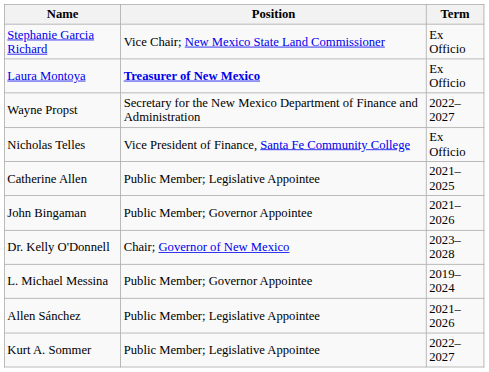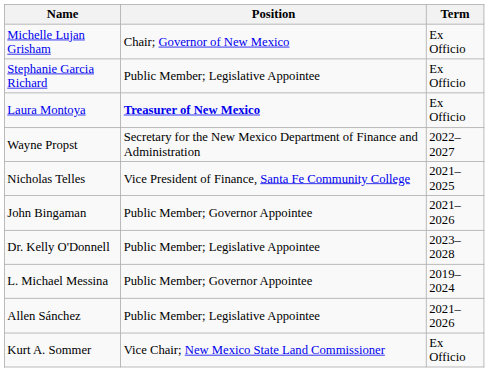+ row: Michelle Lujan Grisham | Chair; Governor of New Mexico | Ex Officio
Stephanie Garcia Richard | Position: Vice Chair; New Mexico State Land Commissioner -> Public Member; Legislative Appointee
Nicholas Telles | Term: Ex Officio -> 2021–2025
- row: Catherine Allen | Public Member; Legislative Appointee | 2021–2025
Dr. Kelly O'Donnell | Position: Chair; Governor of New Mexico -> Public Member; Legislative Appointee
Kurt A. Sommer | Position: Public Member; Legislative Appointee -> Vice Chair; New Mexico State Land Commissioner
Kurt A. Sommer | Term: 2022–2027 -> Ex Officio
